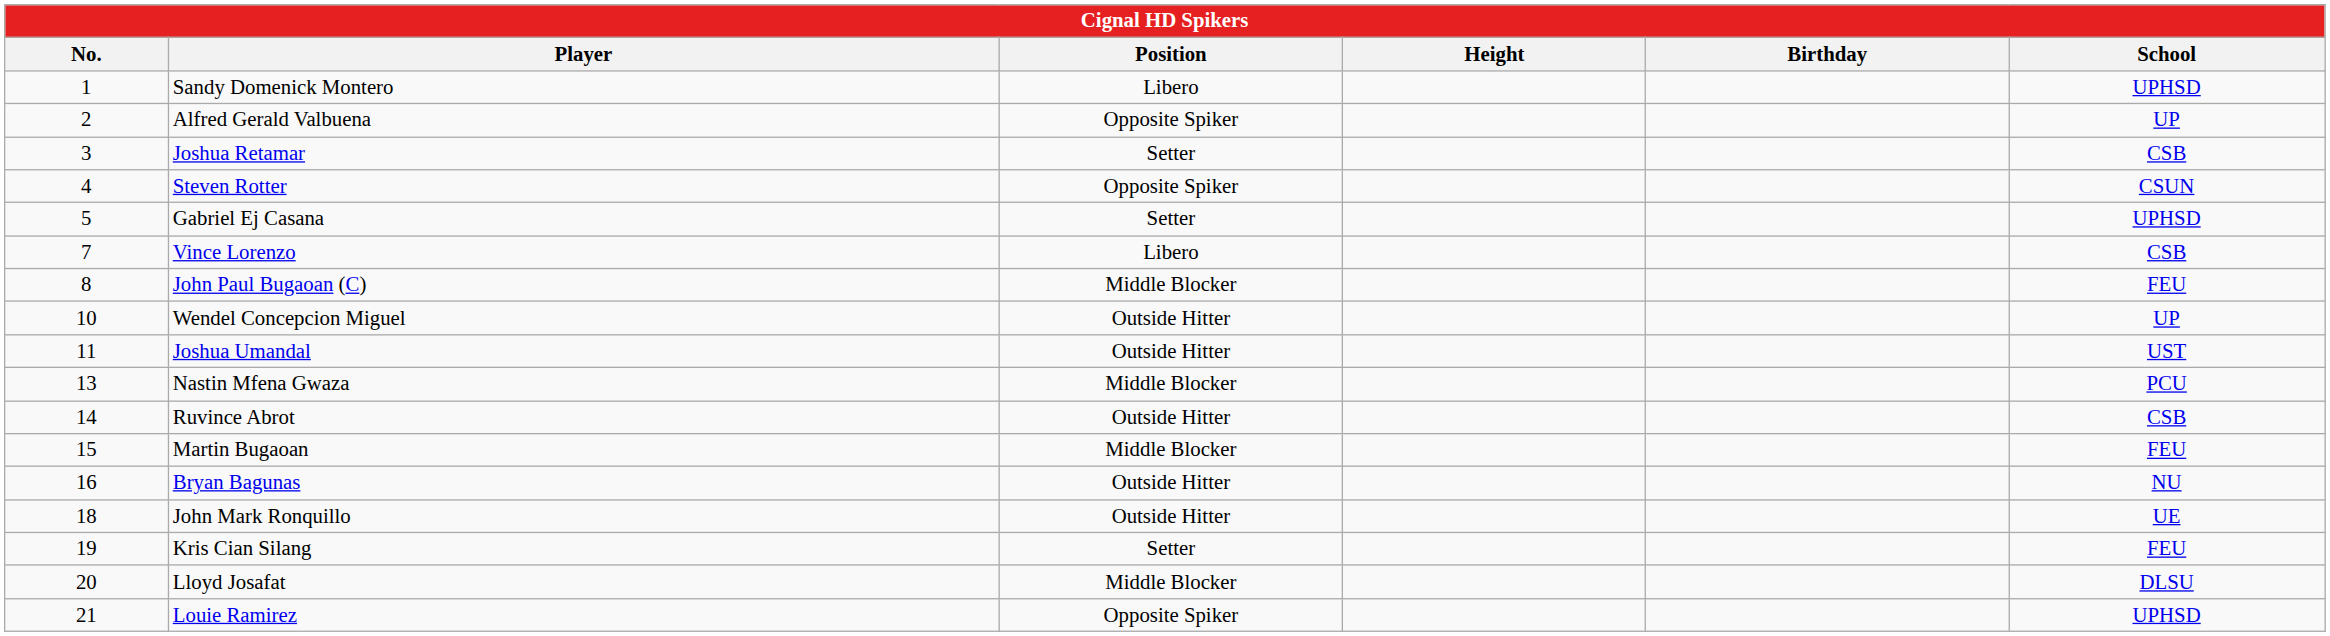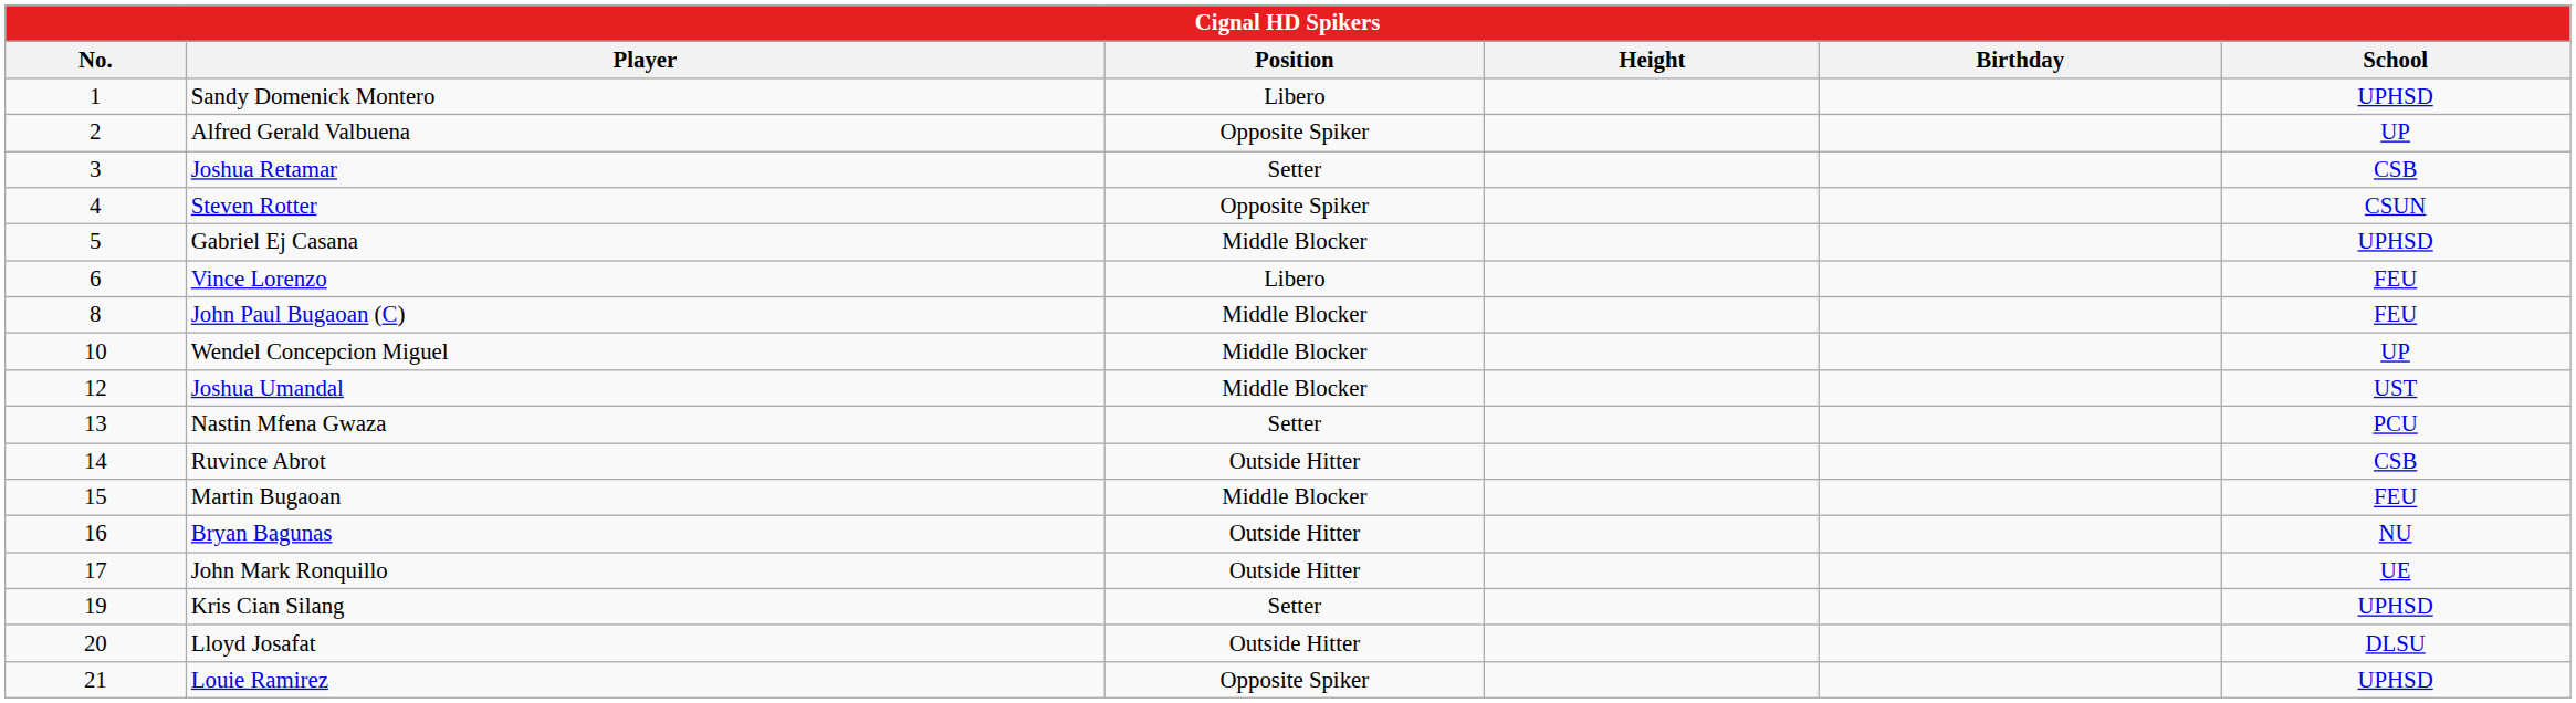Gabriel Ej Casana | Position: Setter -> Middle Blocker
Vince Lorenzo | No.: 7 -> 6
Vince Lorenzo | School: CSB -> FEU
Wendel Concepcion Miguel | Position: Outside Hitter -> Middle Blocker
Joshua Umandal | No.: 11 -> 12
Joshua Umandal | Position: Outside Hitter -> Middle Blocker
Nastin Mfena Gwaza | Position: Middle Blocker -> Setter
John Mark Ronquillo | No.: 18 -> 17
Kris Cian Silang | School: FEU -> UPHSD
Lloyd Josafat | Position: Middle Blocker -> Outside Hitter
